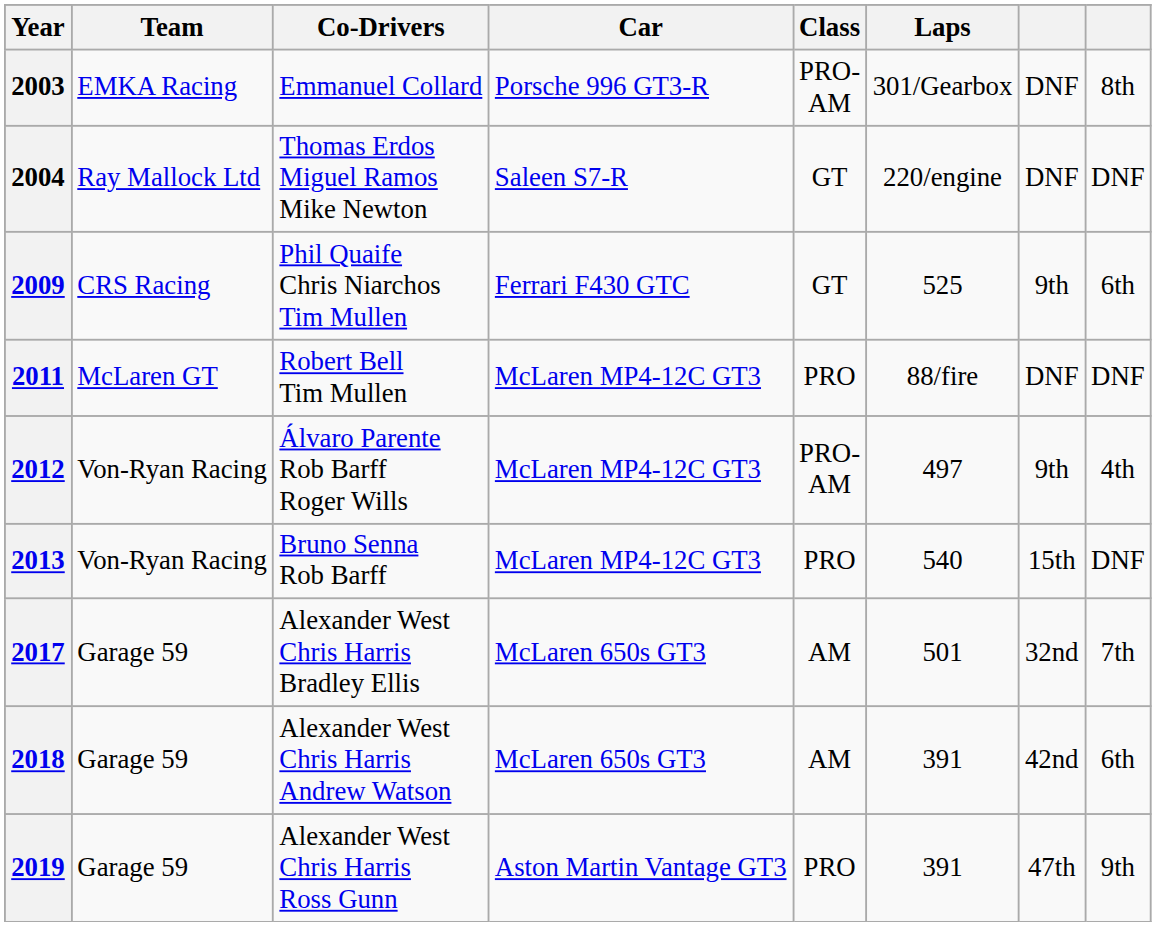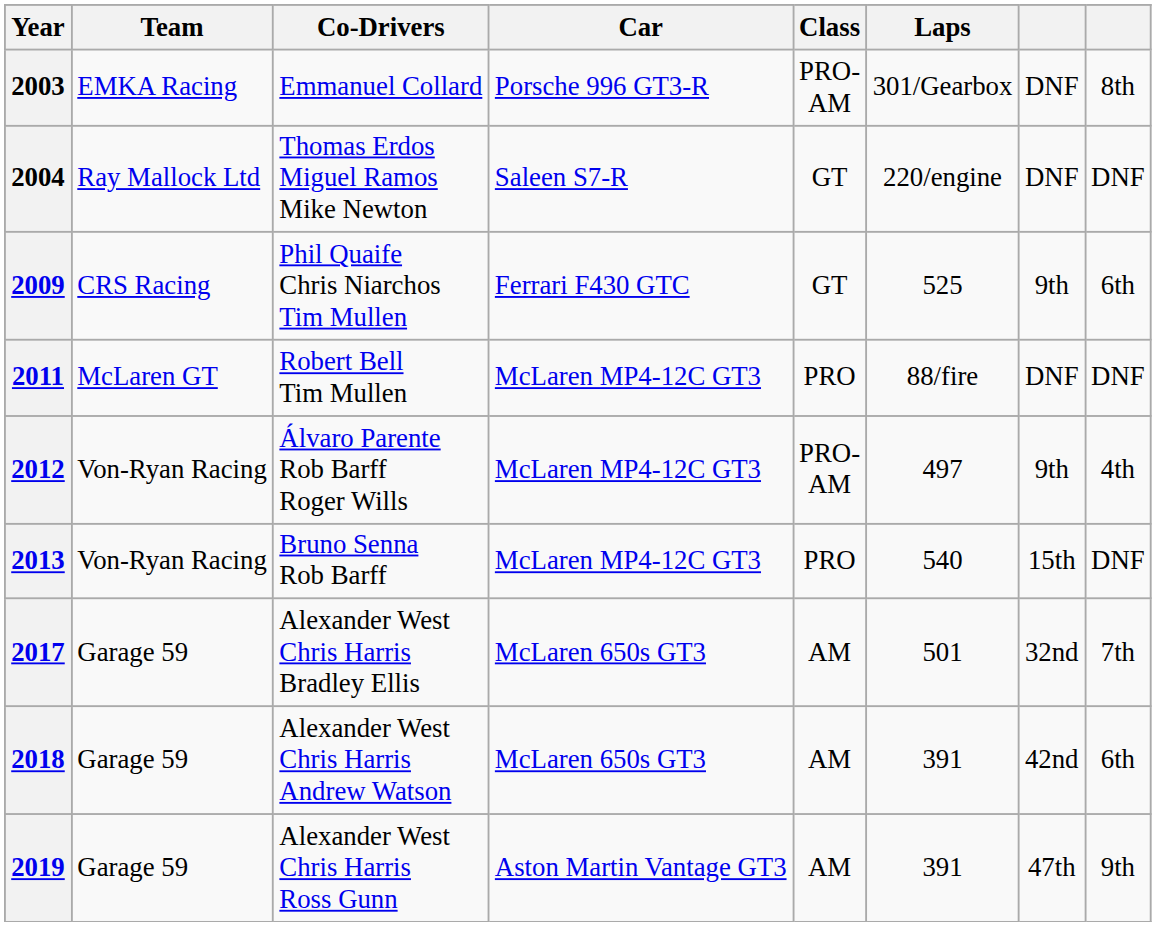2019 | Class: PRO -> AM
